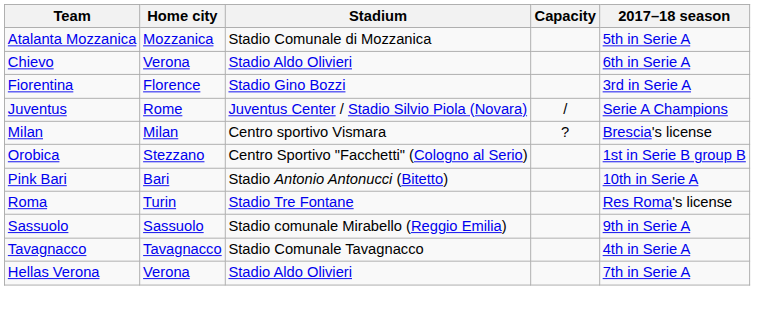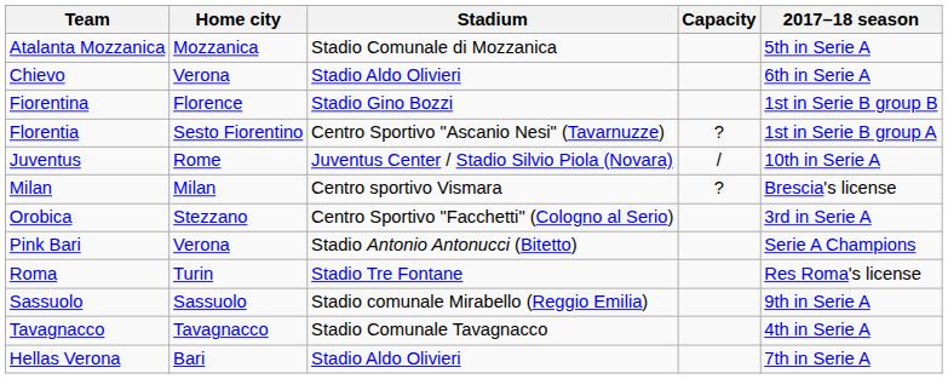Fiorentina | 2017–18 season: 3rd in Serie A -> 1st in Serie B group B
+ row: Florentia | Sesto Fiorentino | Centro Sportivo "Ascanio Nesi" (Tavarnuzze) | ? | 1st in Serie B group A
Juventus | 2017–18 season: Serie A Champions -> 10th in Serie A
Orobica | 2017–18 season: 1st in Serie B group B -> 3rd in Serie A
Pink Bari | Home city: Bari -> Verona
Pink Bari | 2017–18 season: 10th in Serie A -> Serie A Champions
Hellas Verona | Home city: Verona -> Bari
